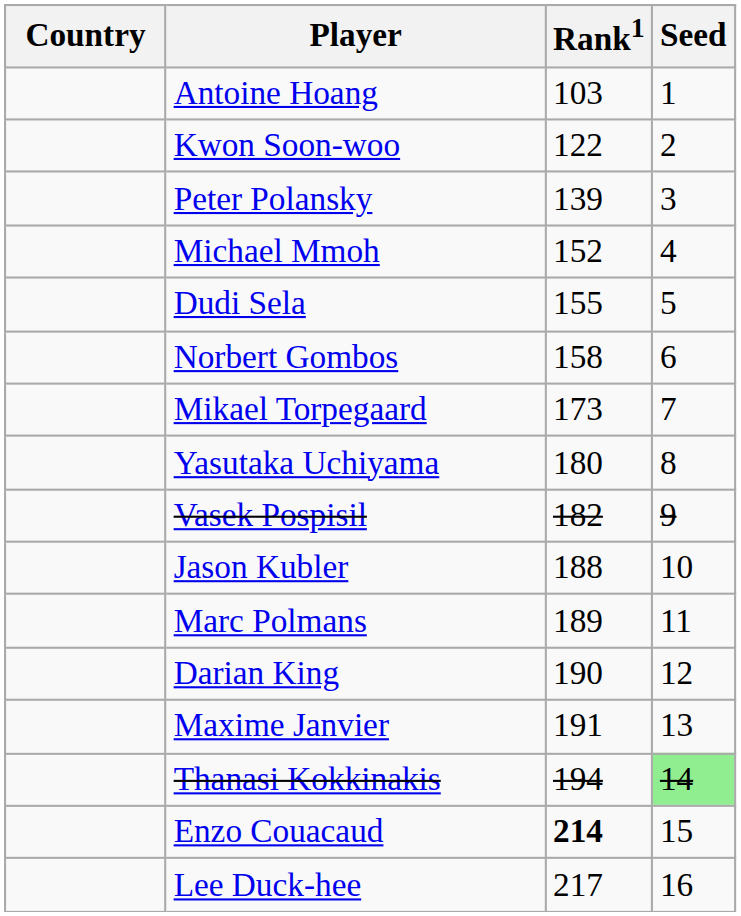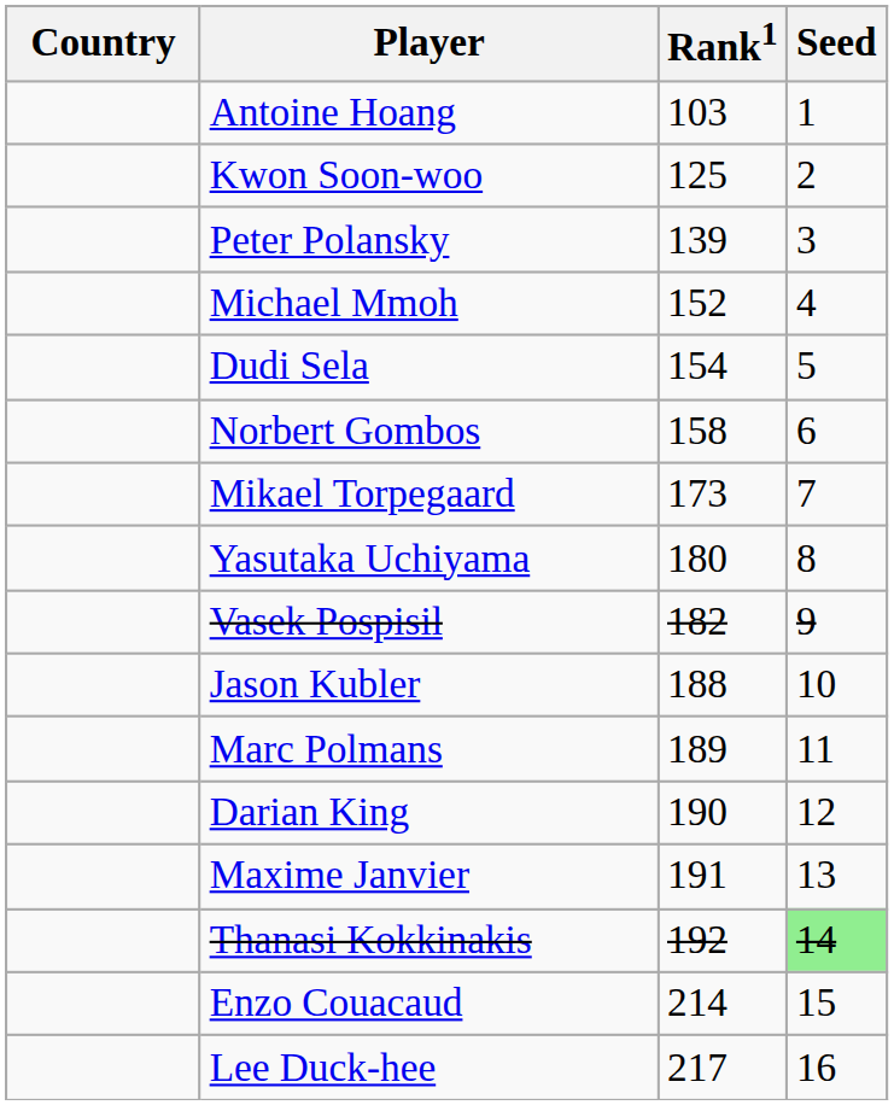Kwon Soon-woo | Rank1: 122 -> 125
Dudi Sela | Rank1: 155 -> 154
Thanasi Kokkinakis | Rank1: 194 -> 192
Enzo Couacaud | Rank1: bold -> normal
